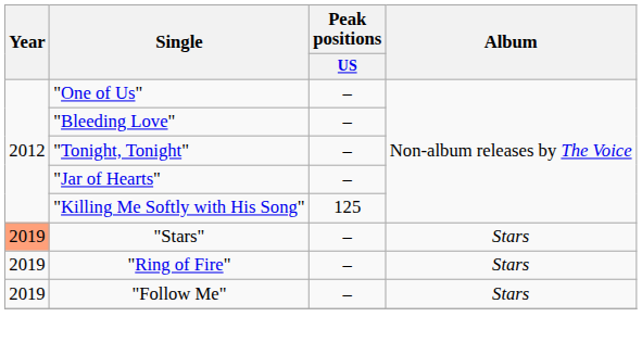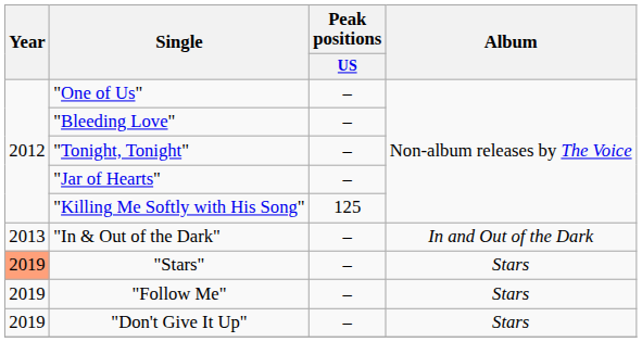+ row: 2013 | "In & Out of the Dark" | – | In and Out of the Dark
- row: 2019 | "Ring of Fire" | – | Stars
+ row: 2019 | "Don't Give It Up" | – | Stars
